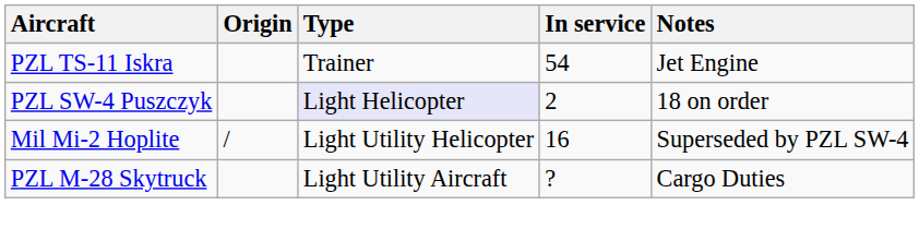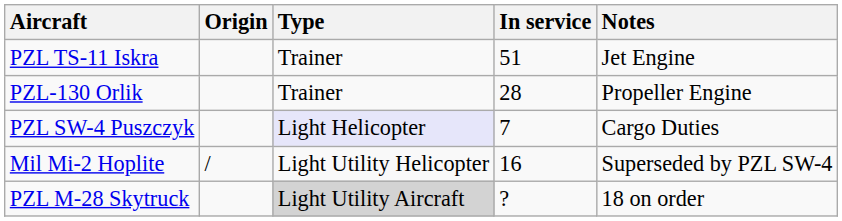PZL TS-11 Iskra | In service: 54 -> 51
+ row: PZL-130 Orlik | Trainer | 28 | Propeller Engine
PZL SW-4 Puszczyk | In service: 2 -> 7
PZL SW-4 Puszczyk | Notes: 18 on order -> Cargo Duties
PZL M-28 Skytruck | Type: no background -> lightgrey background
PZL M-28 Skytruck | Notes: Cargo Duties -> 18 on order
